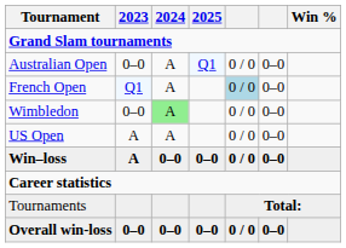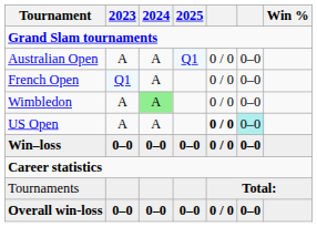Australian Open | 2023: 0–0 -> A
French Open | column 5: lightblue background -> no background
Wimbledon | 2023: 0–0 -> A
US Open | column 5: normal -> bold
US Open | column 6: no background -> paleturquoise background
Win–loss | 2023: A -> 0–0
